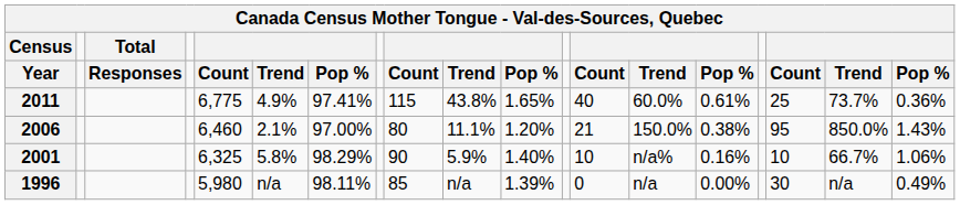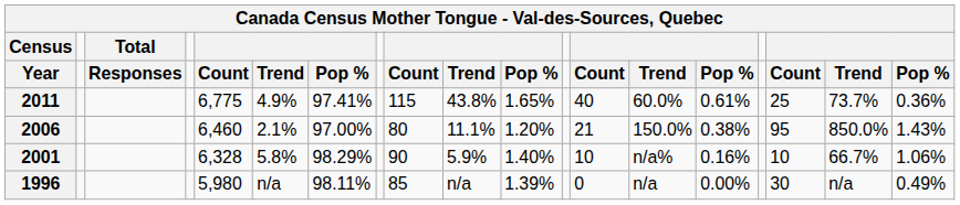2001 | column 5: 6,325 -> 6,328
